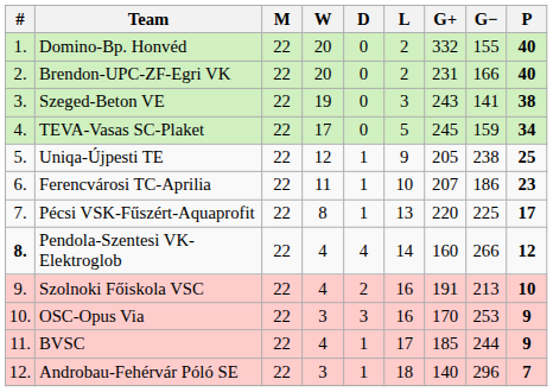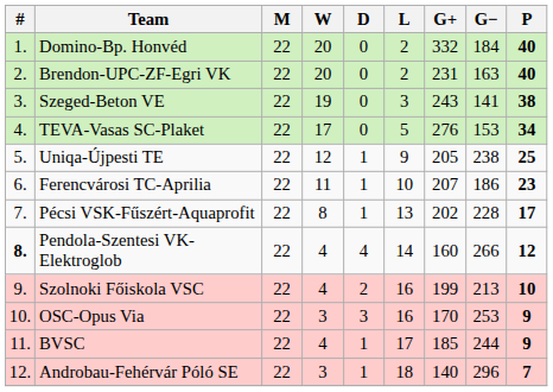Domino-Bp. Honvéd | G−: 155 -> 184
Brendon-UPC-ZF-Egri VK | G−: 166 -> 163
TEVA-Vasas SC-Plaket | G+: 245 -> 276
TEVA-Vasas SC-Plaket | G−: 159 -> 153
Pécsi VSK-Fűszért-Aquaprofit | G+: 220 -> 202
Pécsi VSK-Fűszért-Aquaprofit | G−: 225 -> 228
Szolnoki Főiskola VSC | G+: 191 -> 199
